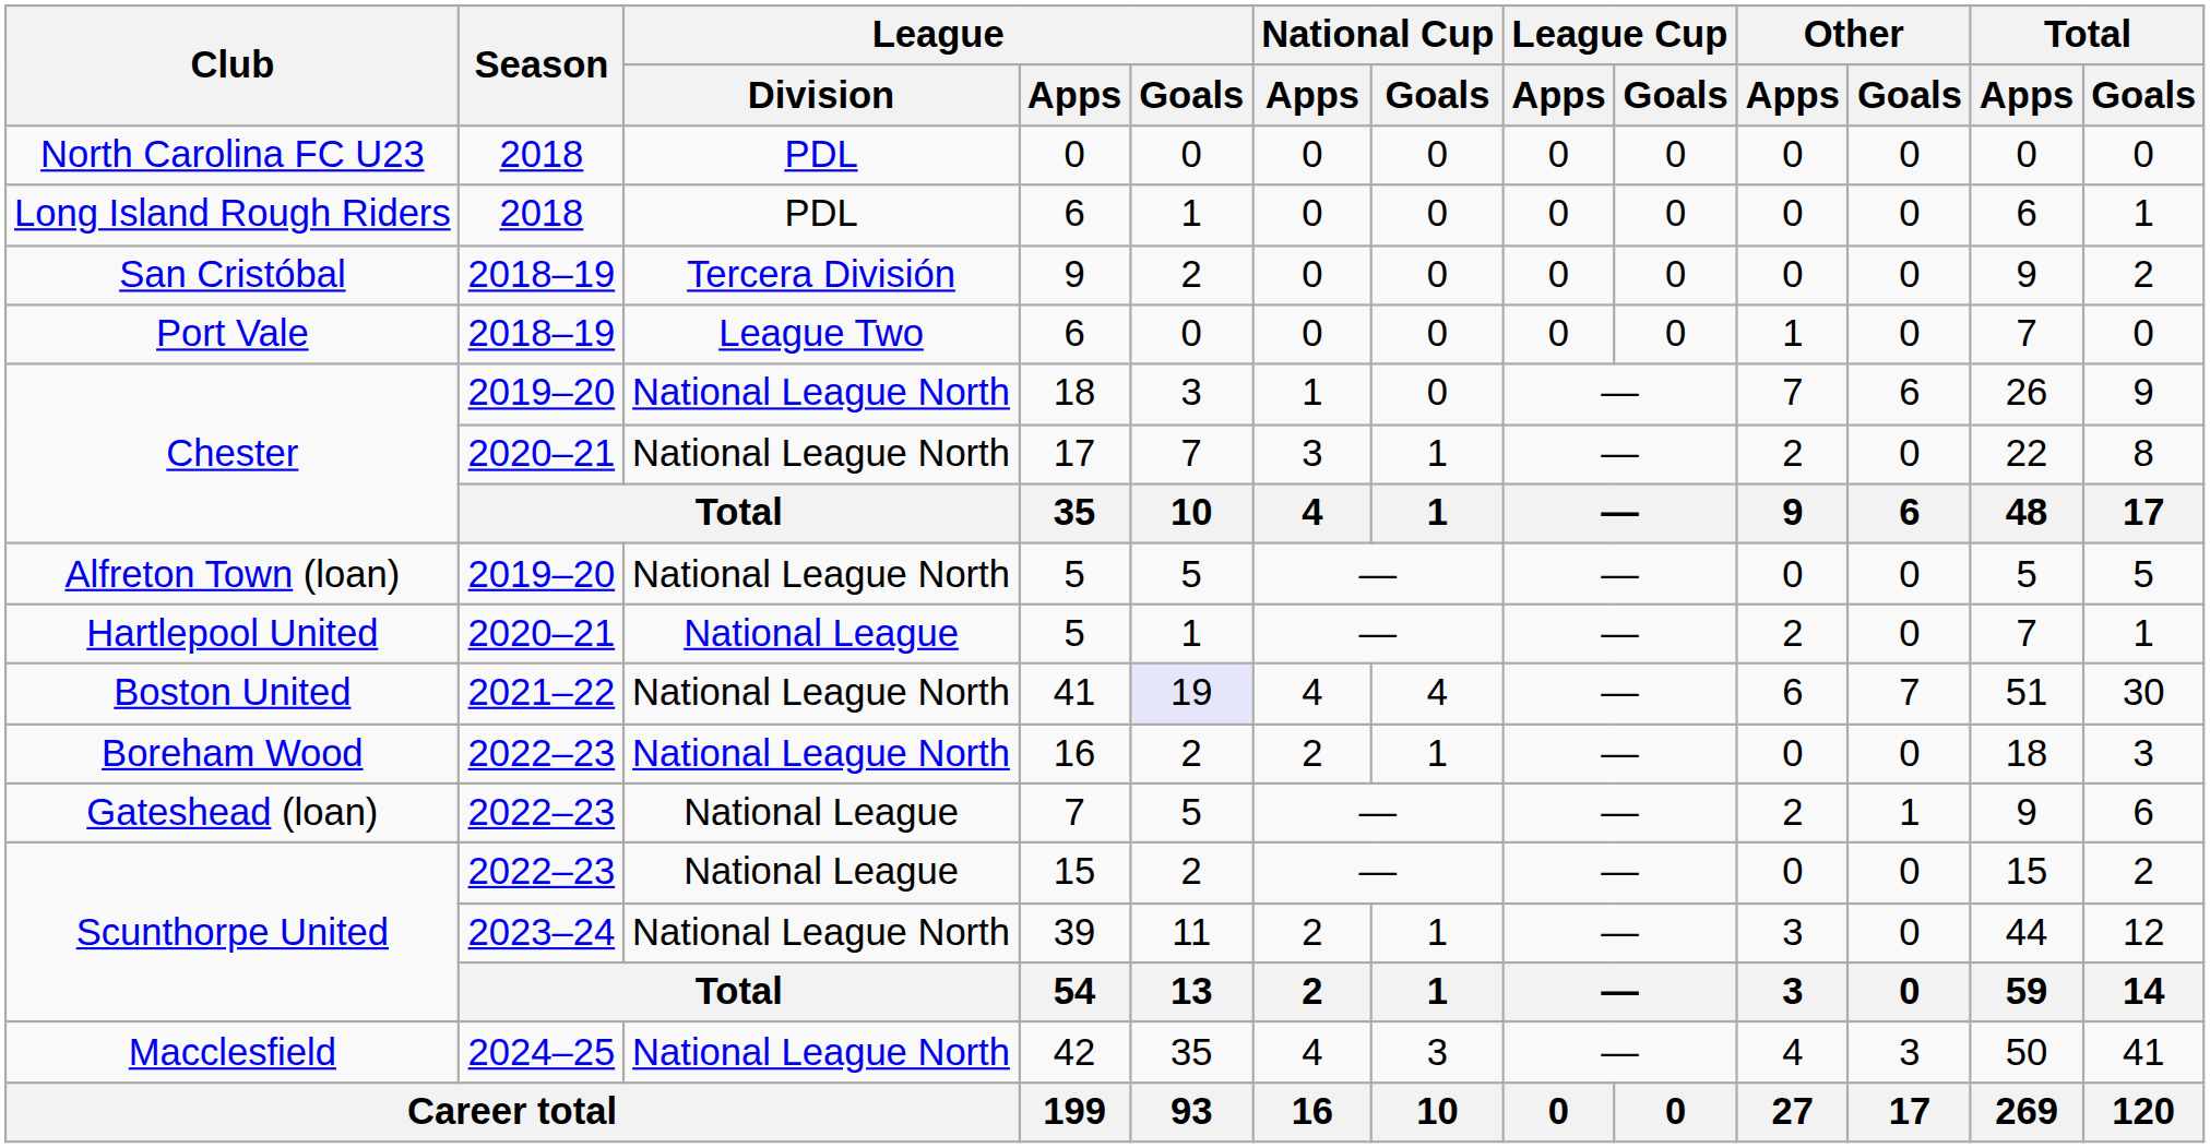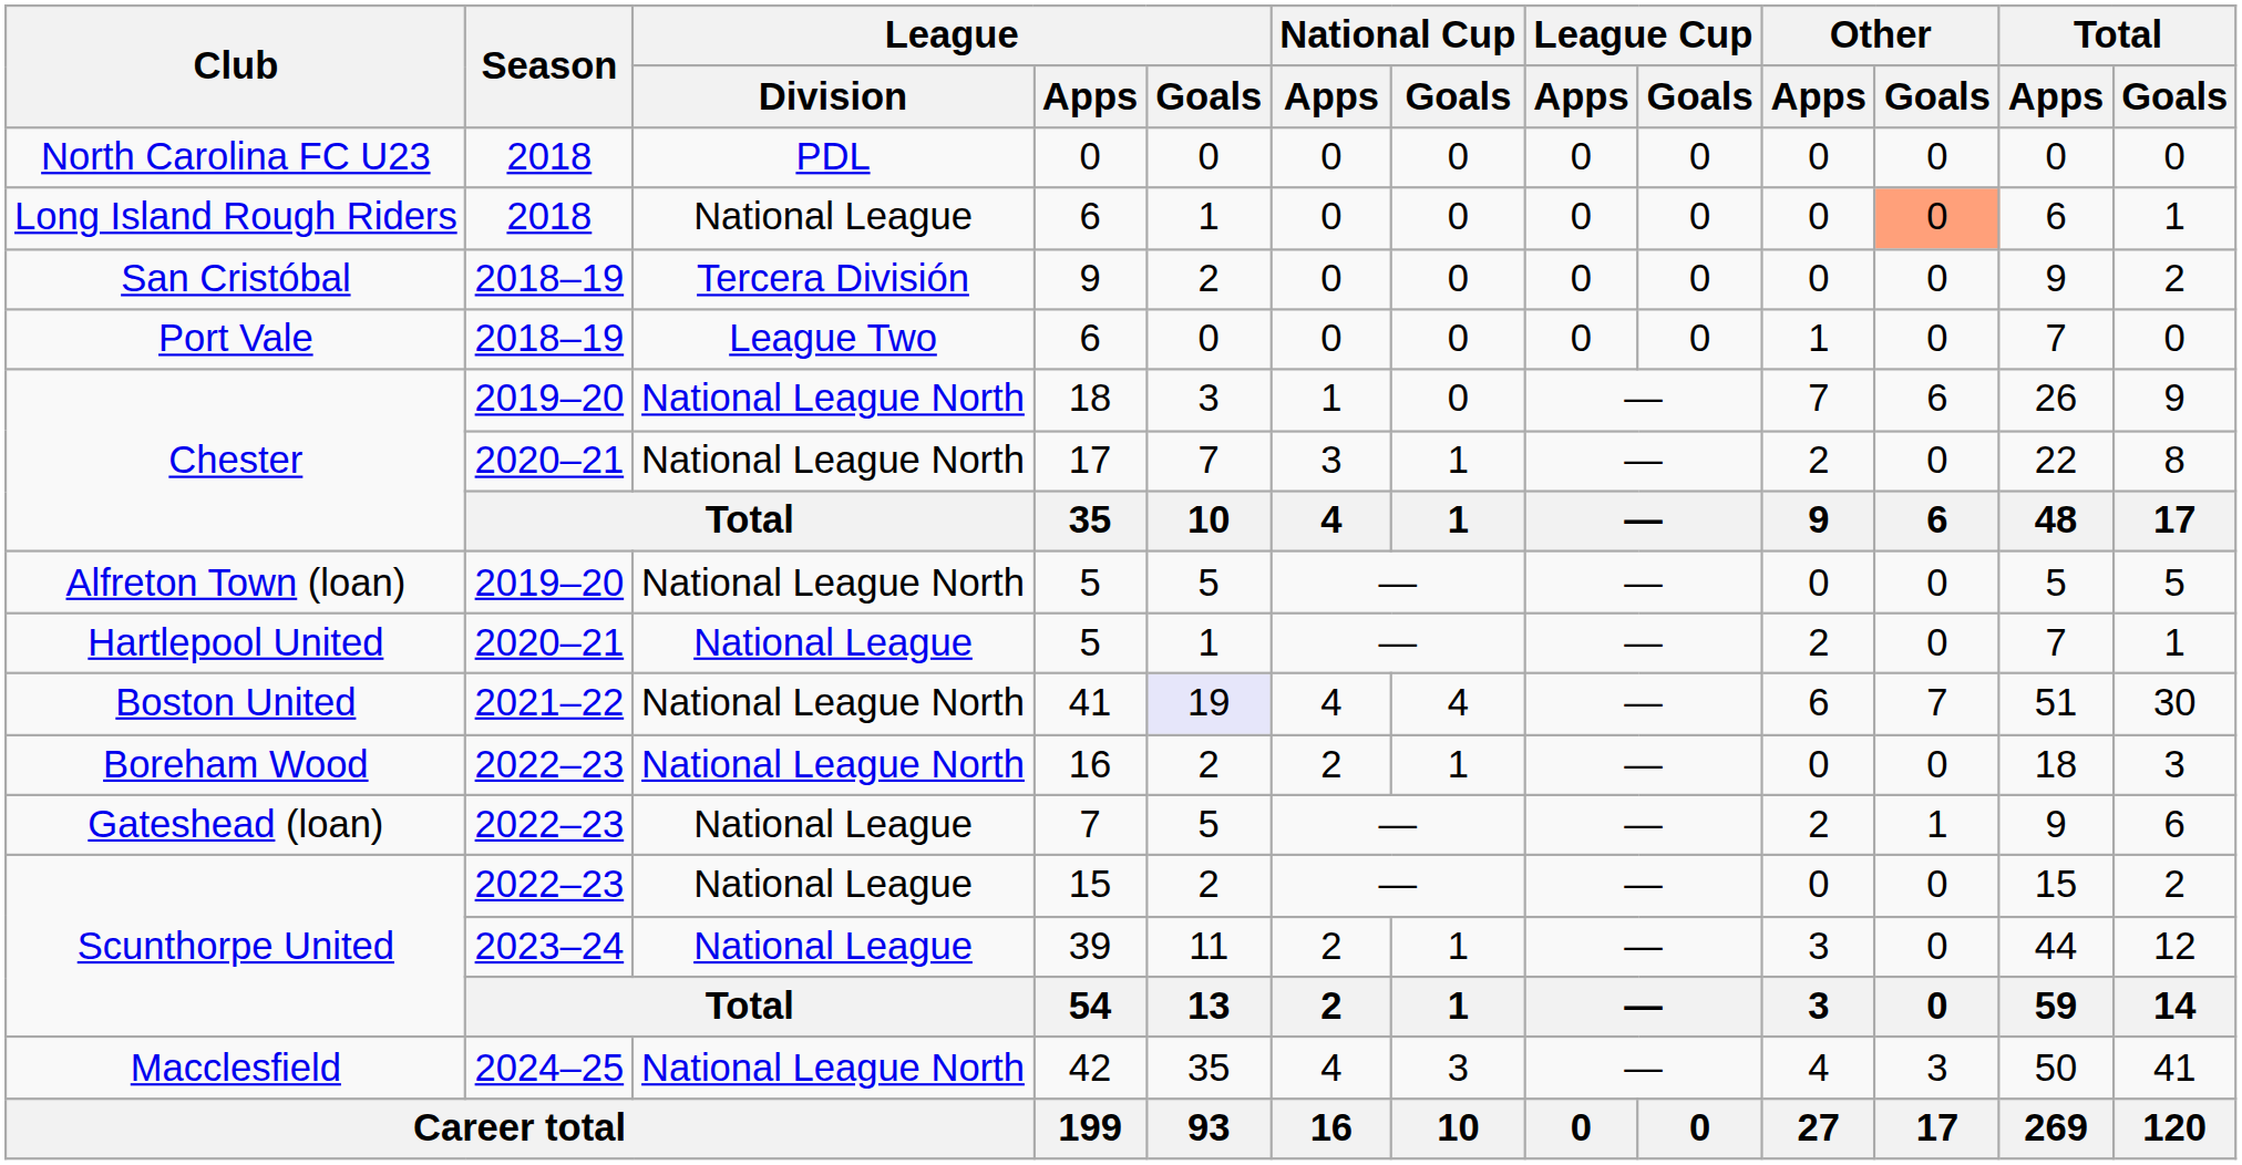Long Island Rough Riders | League / Division: PDL -> National League
Long Island Rough Riders | Other / Goals: no background -> lightsalmon background
Scunthorpe United / 39 | League / Division: National League North -> National League
